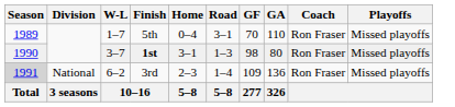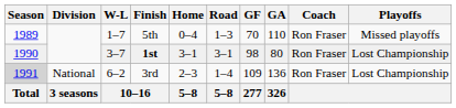5th | Road: 3–1 -> 1–3
1st | Road: 1–3 -> 3–1
1st | Playoffs: Missed playoffs -> Lost Championship
3rd | Playoffs: Missed playoffs -> Lost Championship
